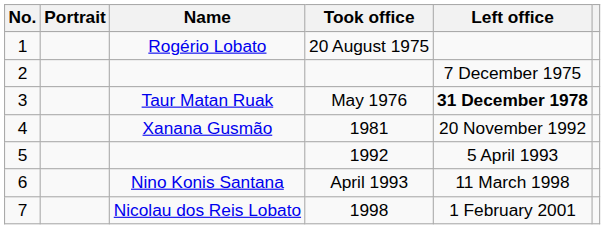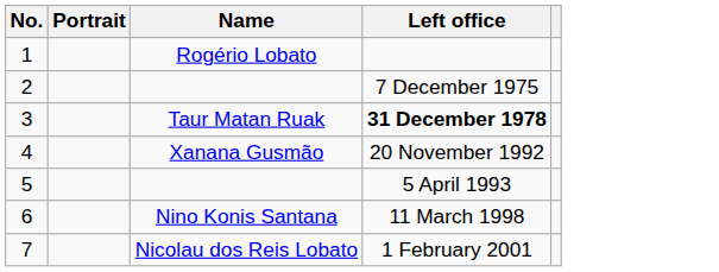- column: Took office | 20 August 1975 | May 1976 | 1981 | 1992 | April 1993 | 1998
